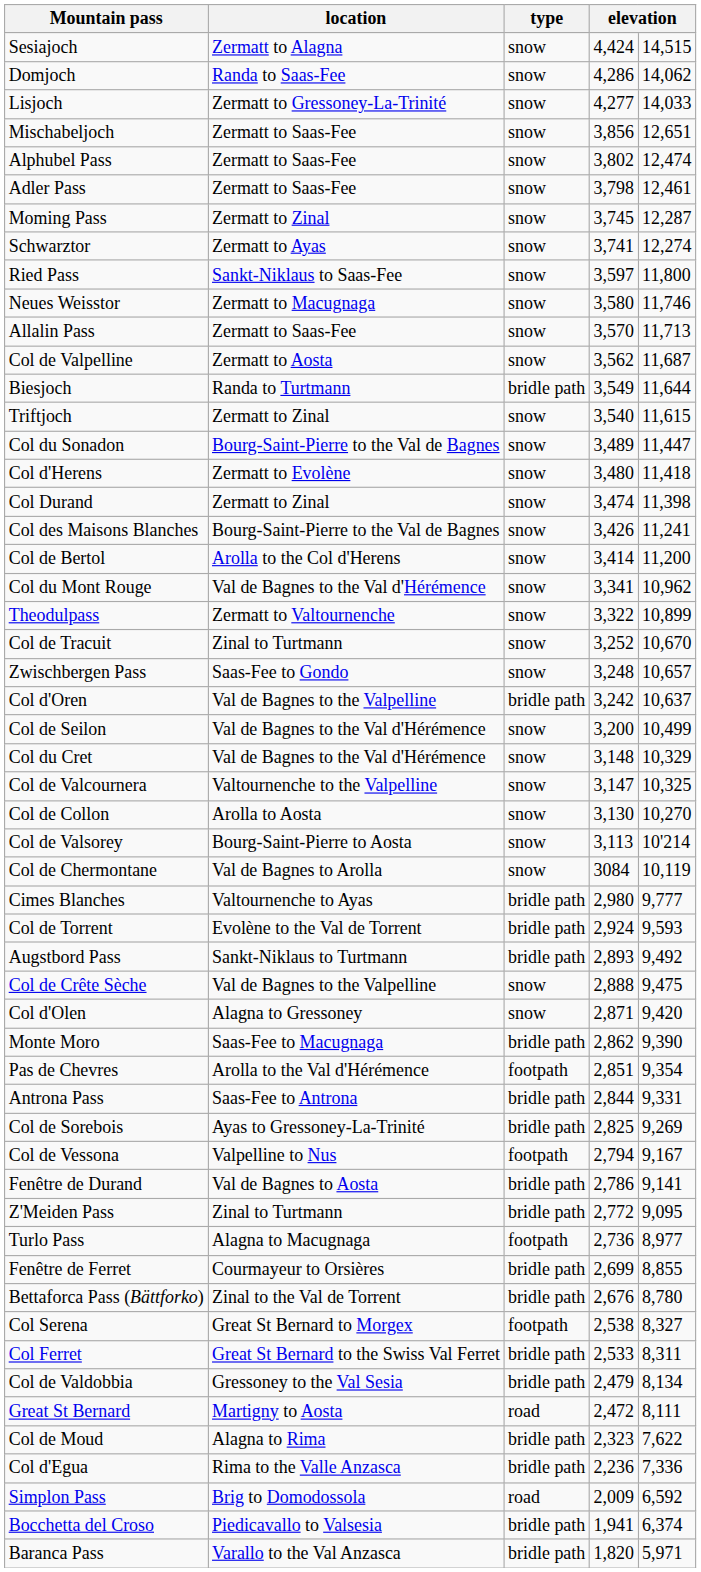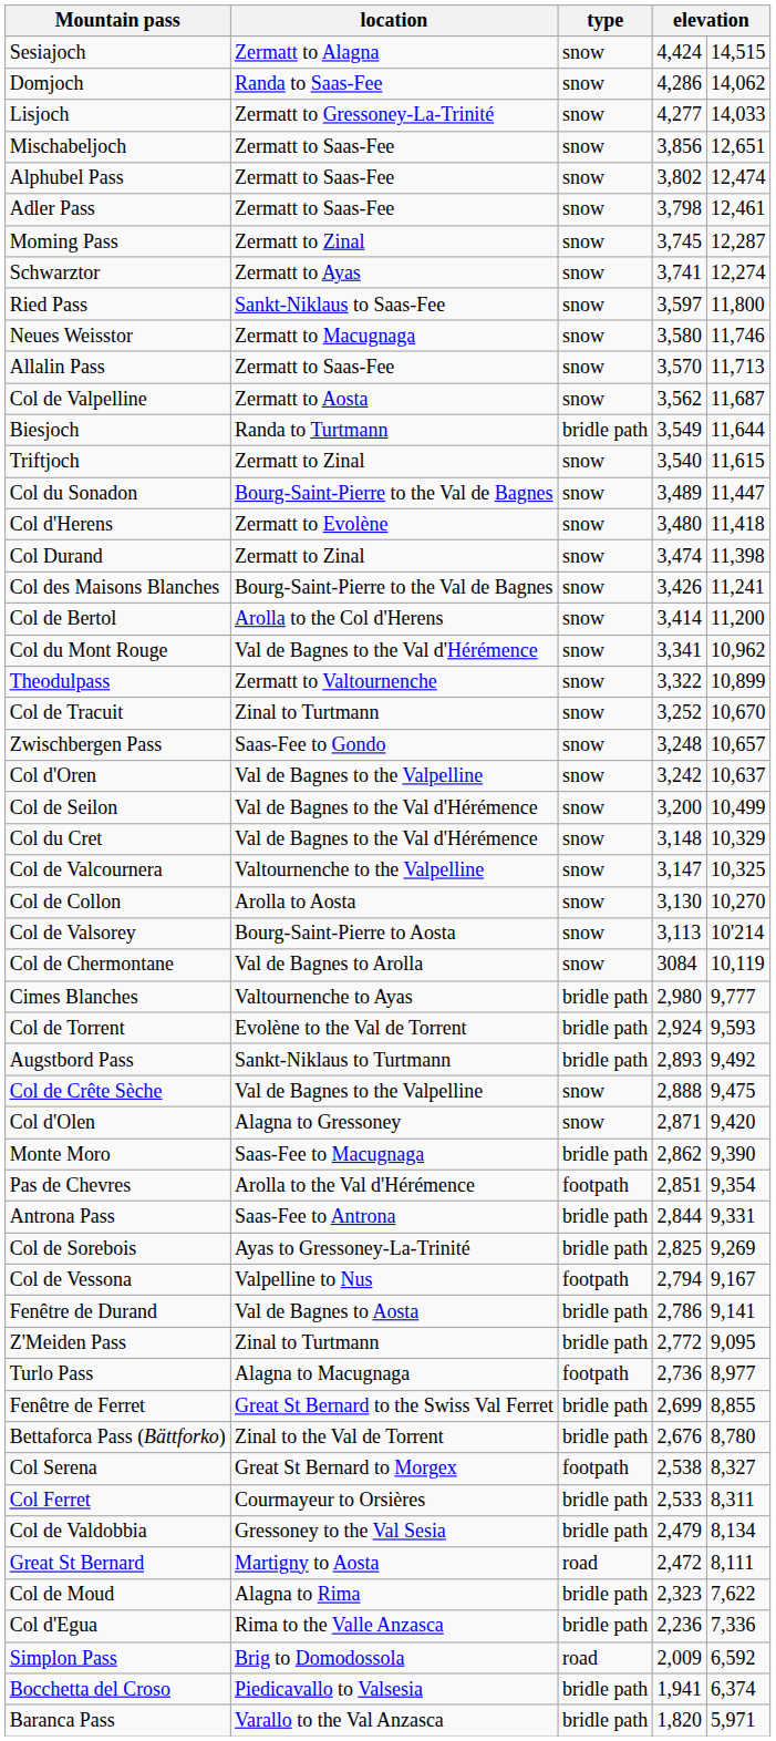Col d'Oren | type: bridle path -> snow
Fenêtre de Ferret | location: Courmayeur to Orsières -> Great St Bernard to the Swiss Val Ferret
Col Ferret | location: Great St Bernard to the Swiss Val Ferret -> Courmayeur to Orsières
